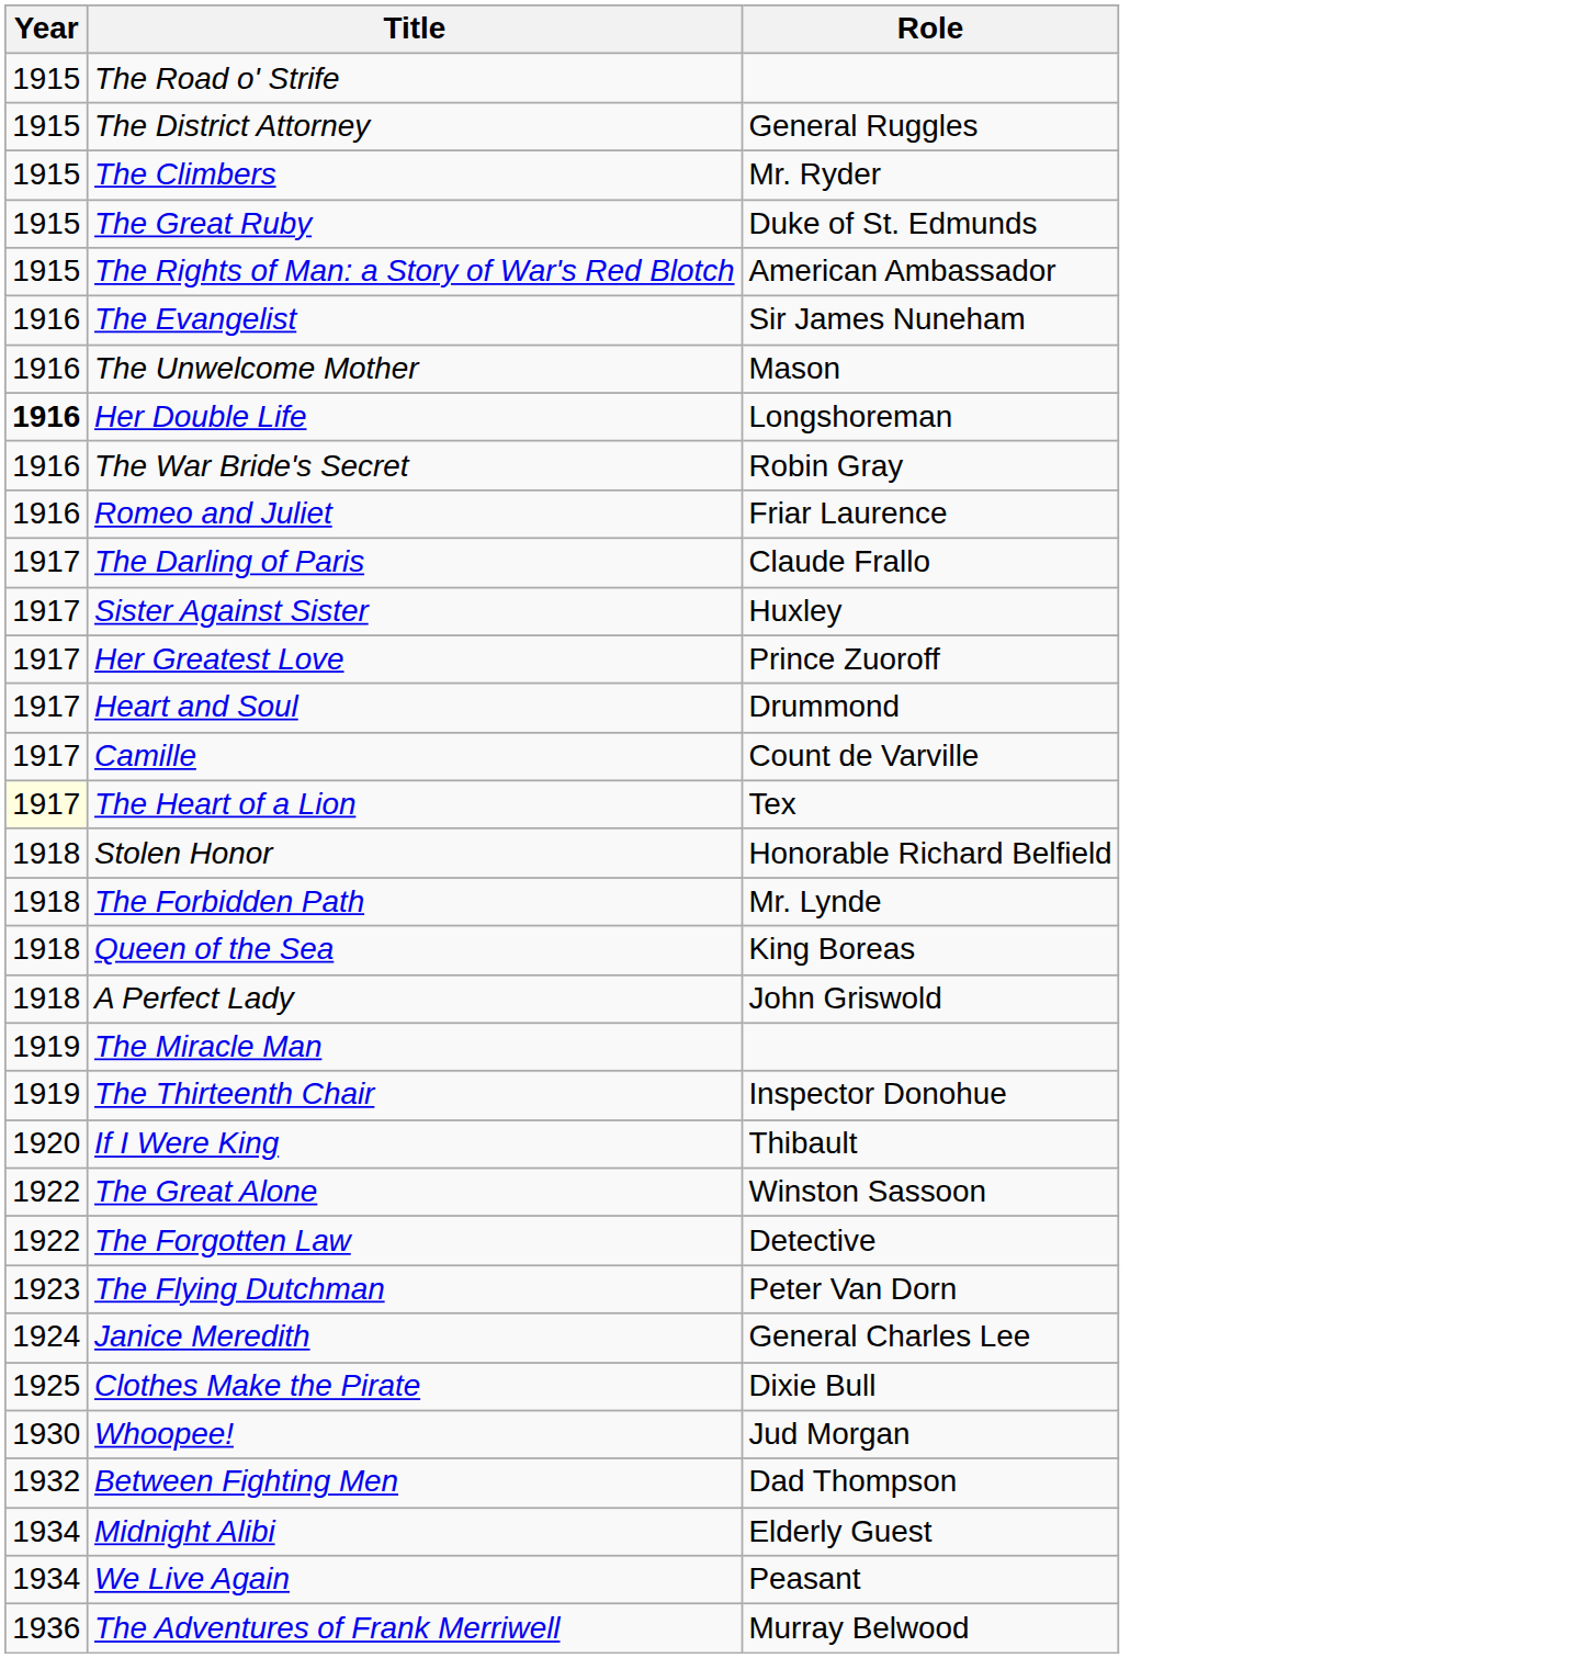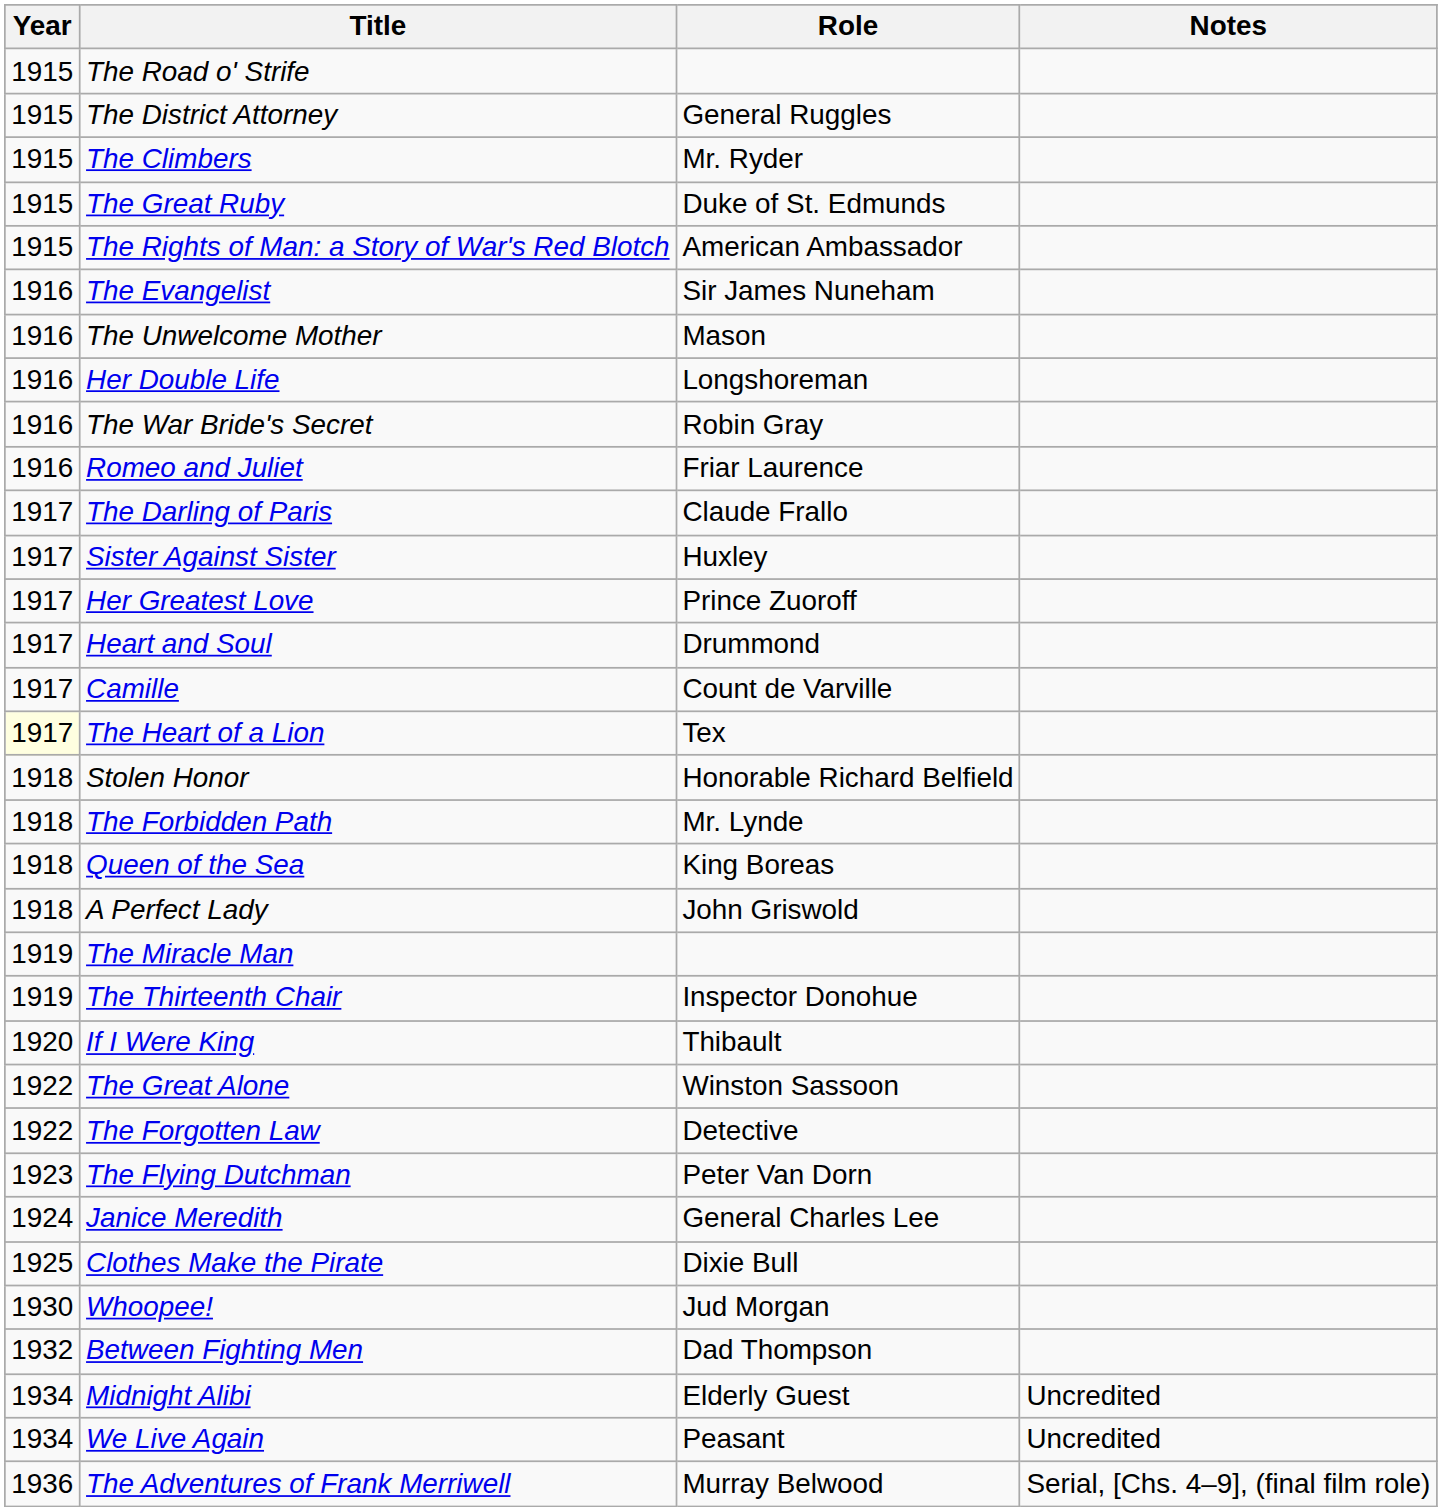+ column: Notes | Uncredited | Uncredited | Serial, [Chs. 4–9], (final film role)
Her Double Life | Year: bold -> normal
